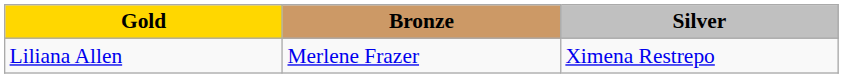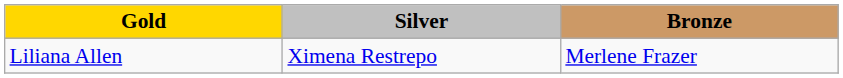columns swapped: Silver <-> Bronze
